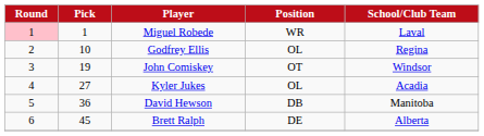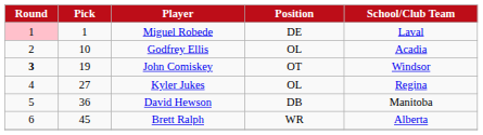Miguel Robede | Position: WR -> DE
Godfrey Ellis | School/Club Team: Regina -> Acadia
John Comiskey | Round: normal -> bold
Kyler Jukes | School/Club Team: Acadia -> Regina
Brett Ralph | Position: DE -> WR
